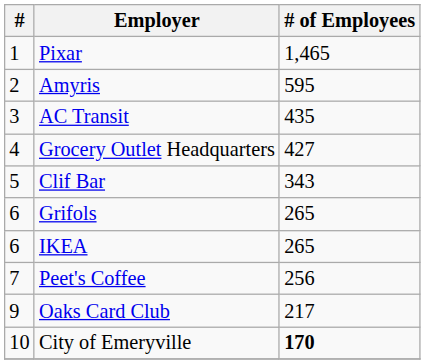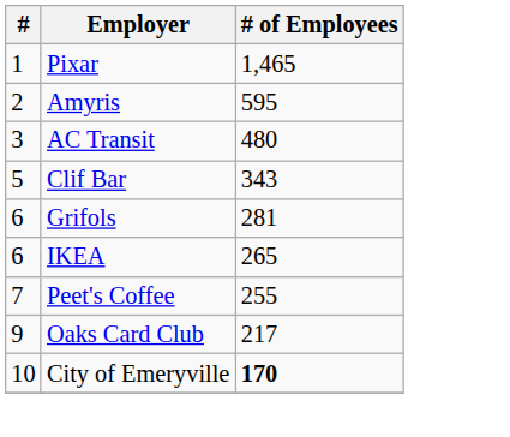AC Transit | # of Employees: 435 -> 480
- row: 4 | Grocery Outlet Headquarters | 427
Grifols | # of Employees: 265 -> 281
Peet's Coffee | # of Employees: 256 -> 255
